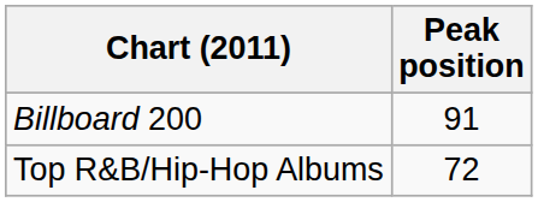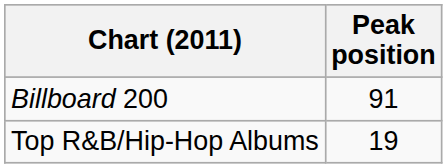Top R&B/Hip-Hop Albums | Peak position: 72 -> 19
